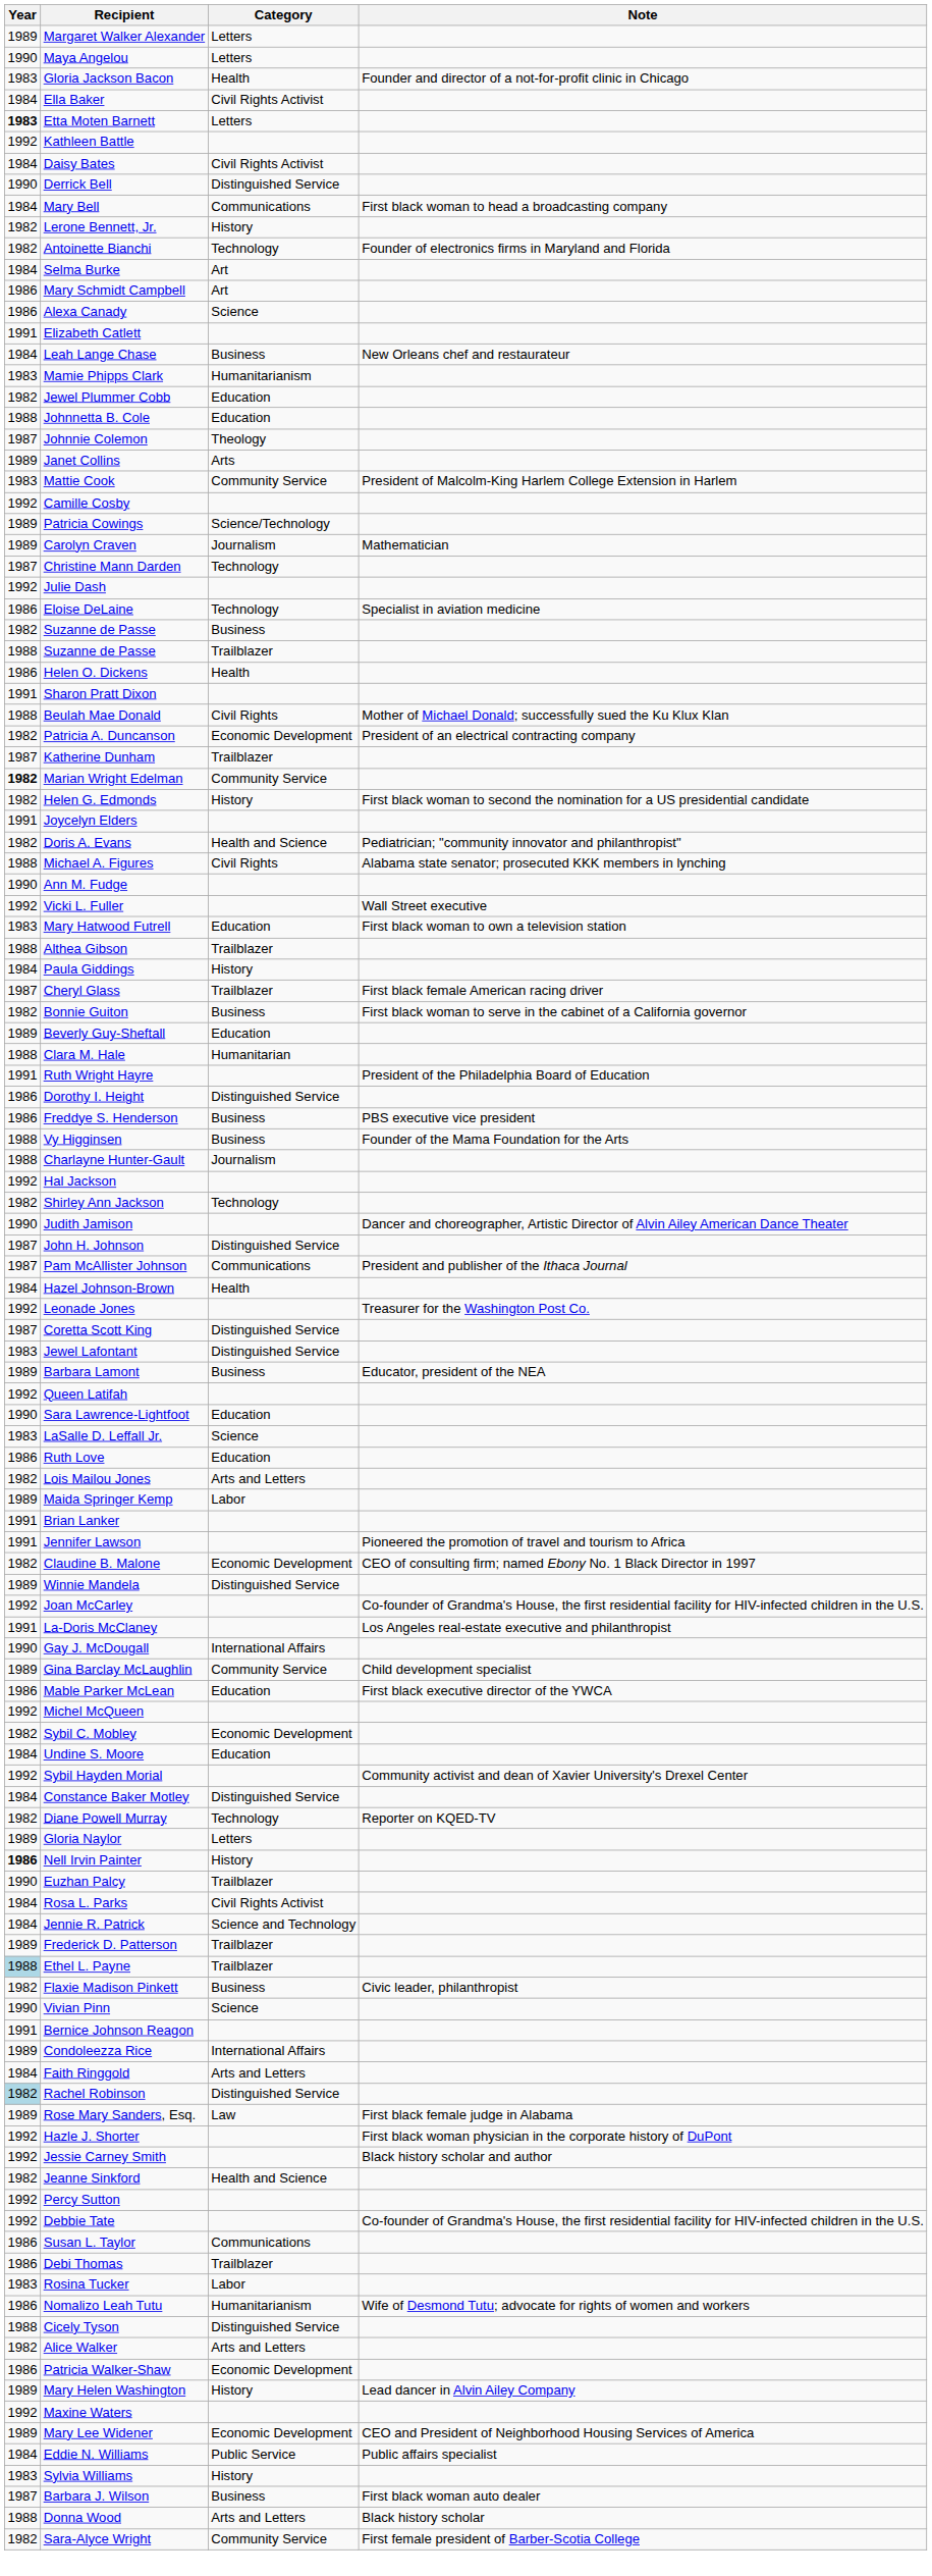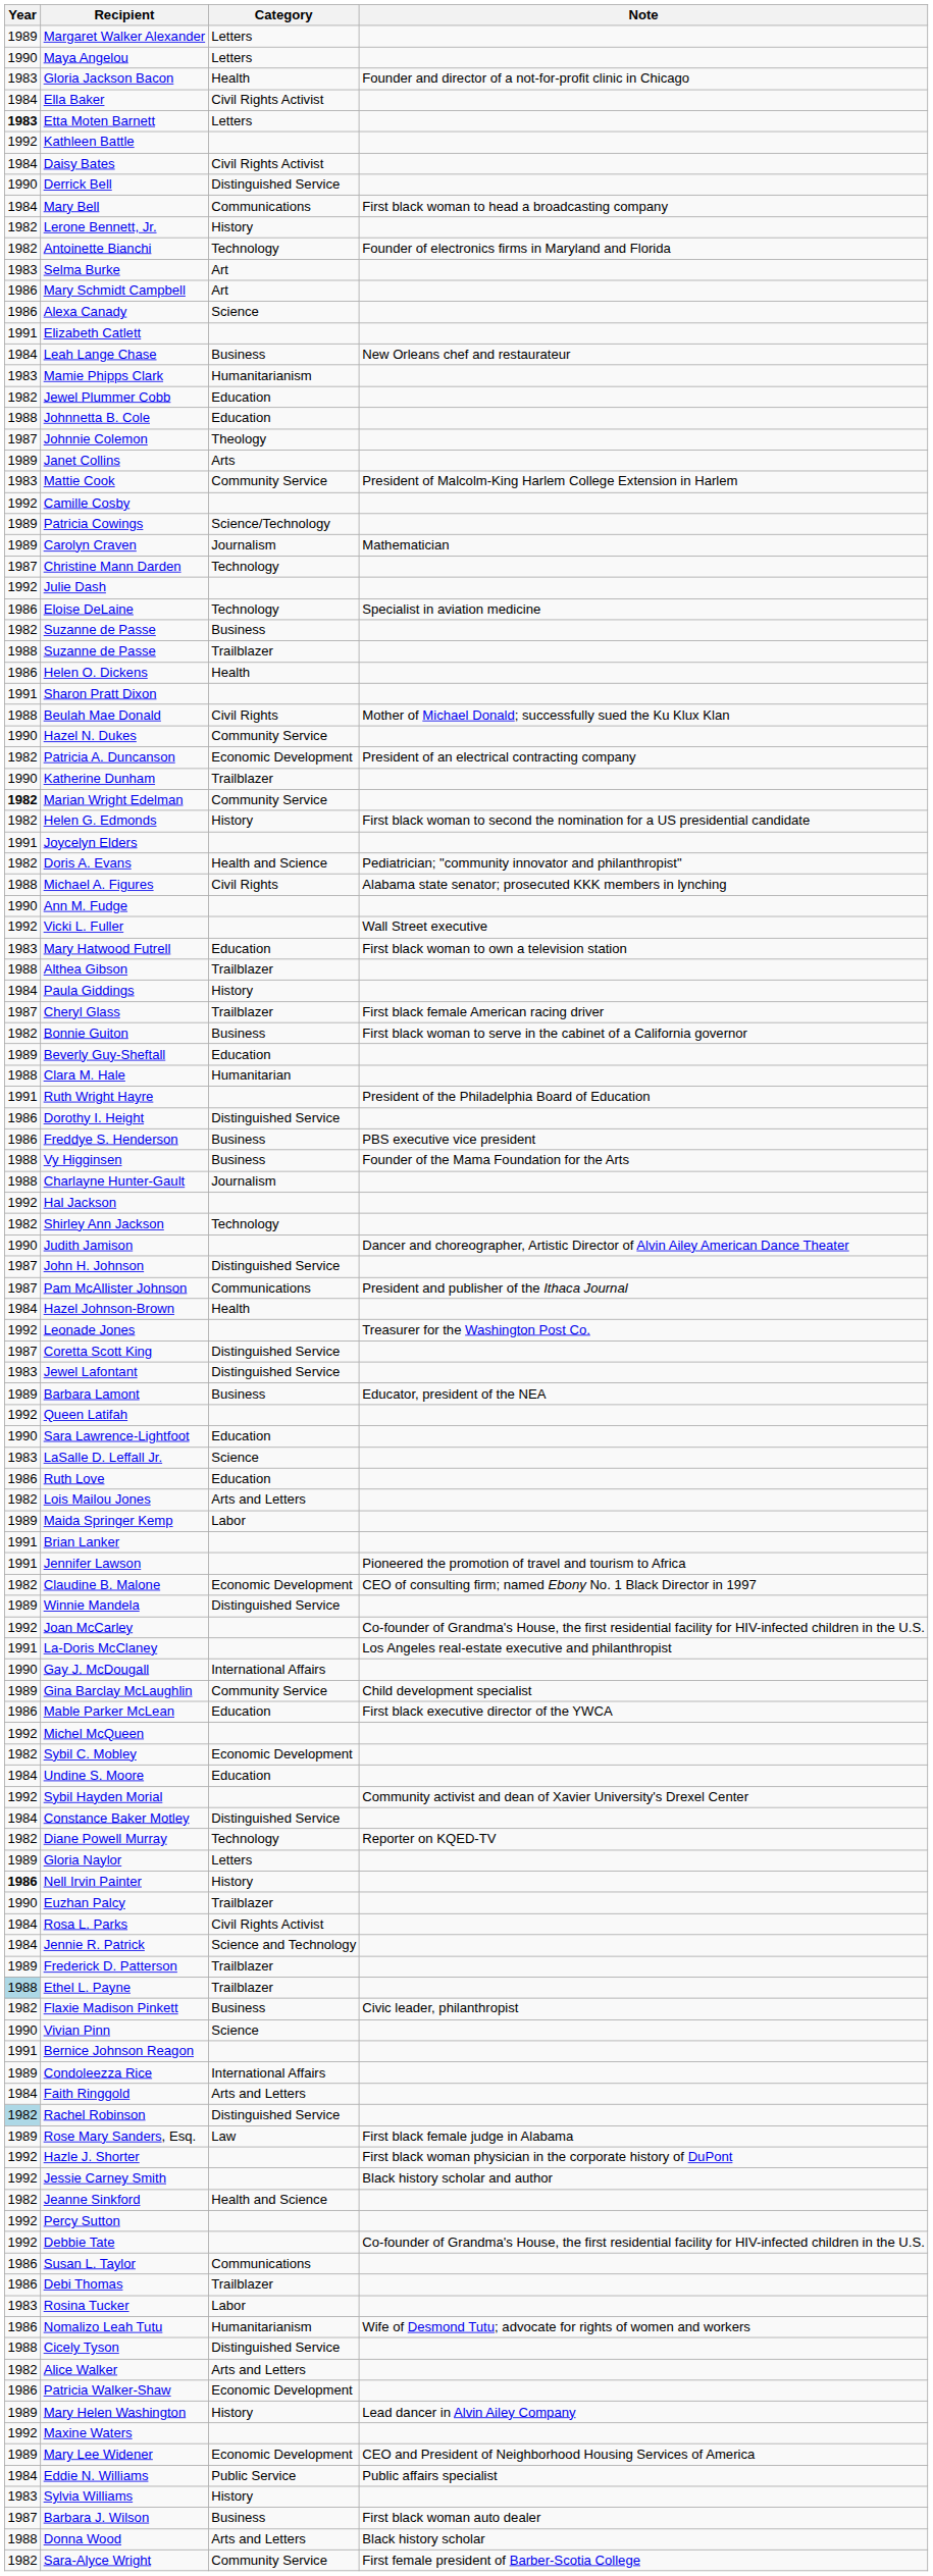Selma Burke | Year: 1984 -> 1983
+ row: 1990 | Hazel N. Dukes | Community Service
Katherine Dunham | Year: 1987 -> 1990
